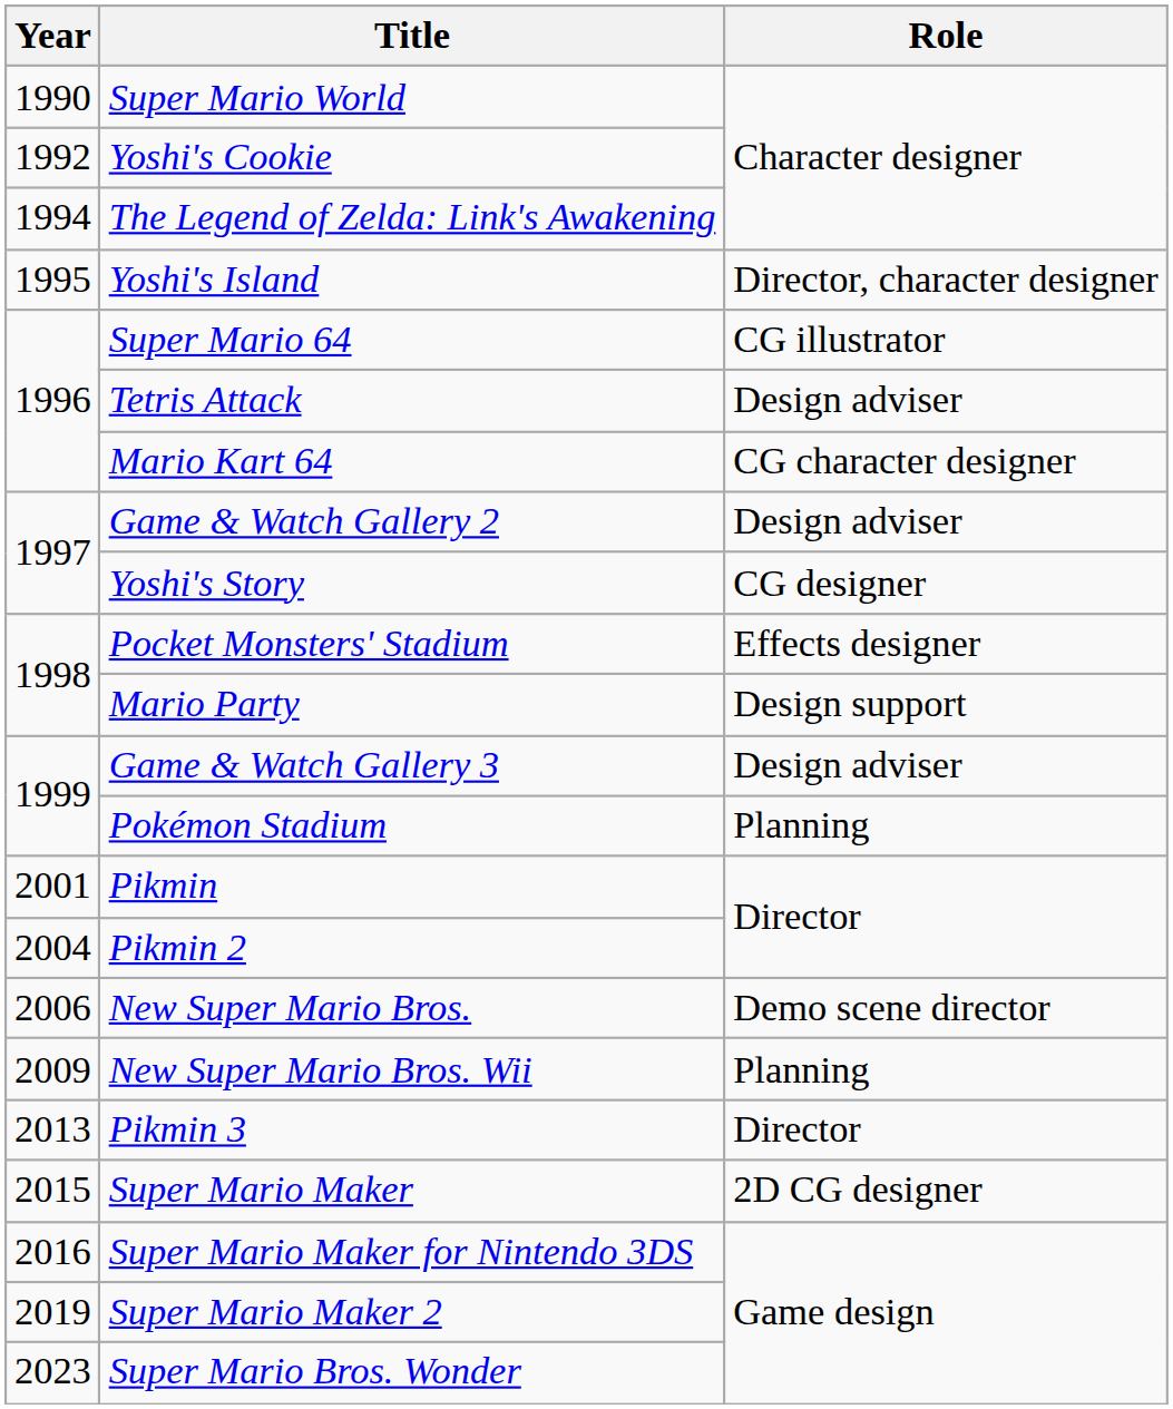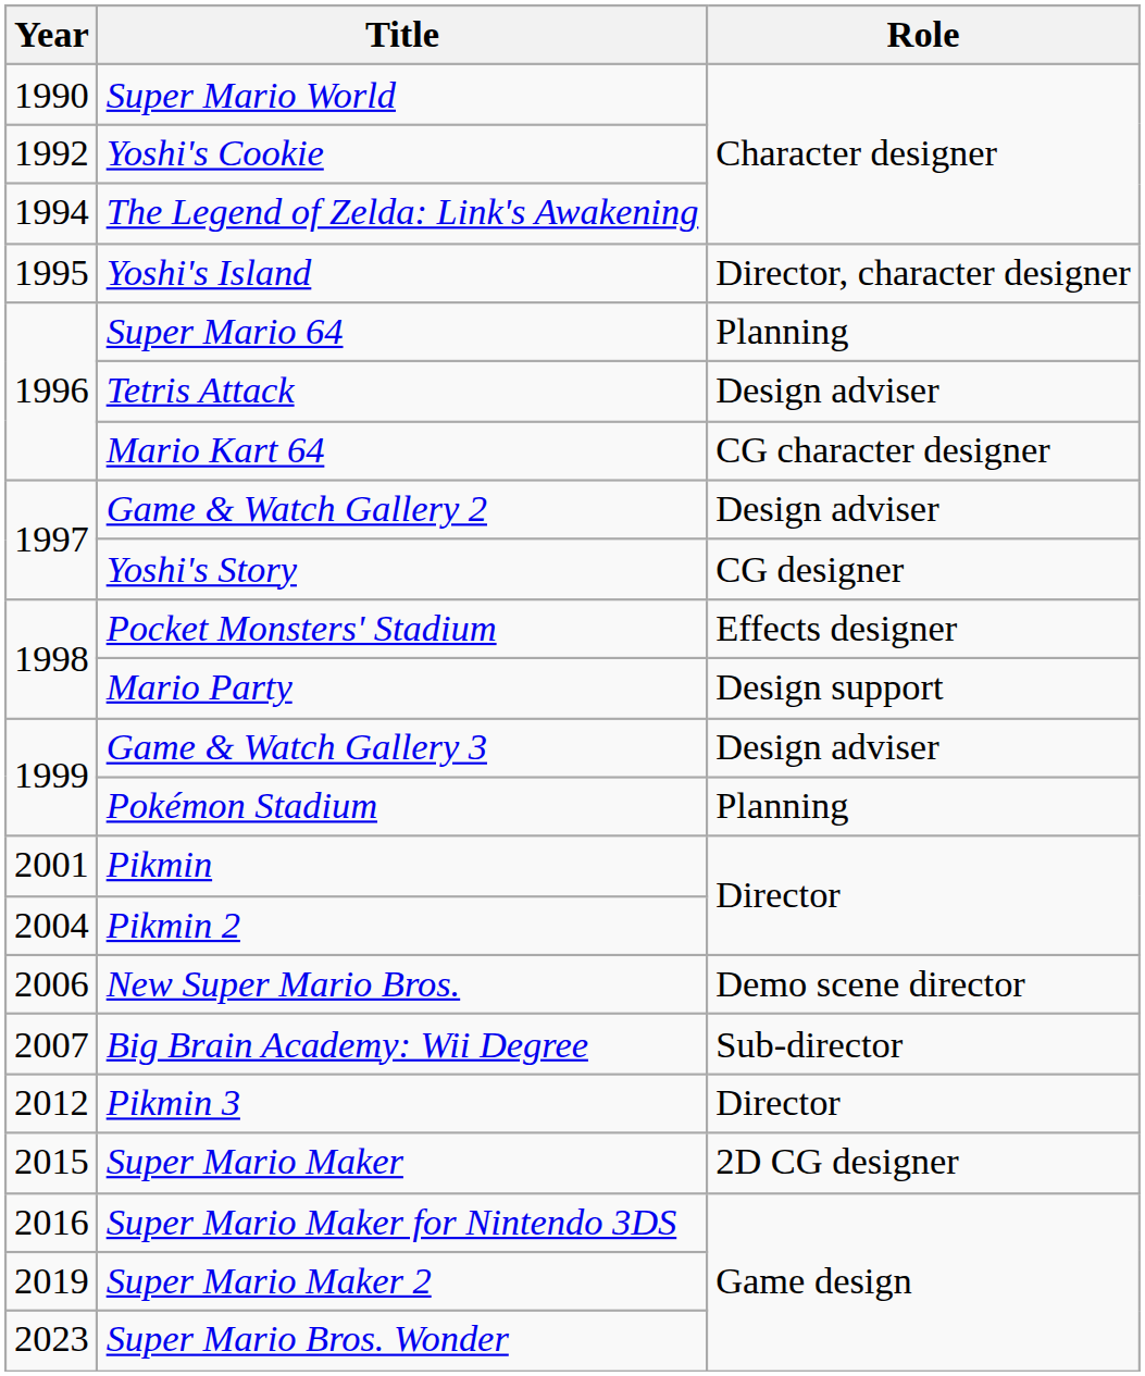Super Mario 64 | Role: CG illustrator -> Planning
+ row: 2007 | Big Brain Academy: Wii Degree | Sub-director
- row: 2009 | New Super Mario Bros. Wii | Planning
Pikmin 3 | Year: 2013 -> 2012
